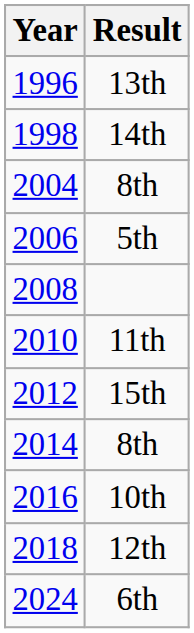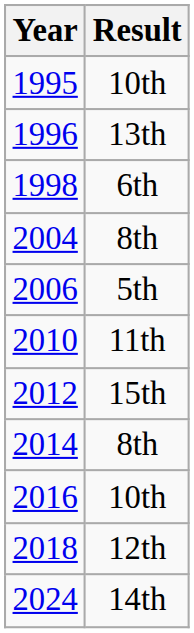+ row: 1995 | 10th
1998 | Result: 14th -> 6th
- row: 2008
2024 | Result: 6th -> 14th
